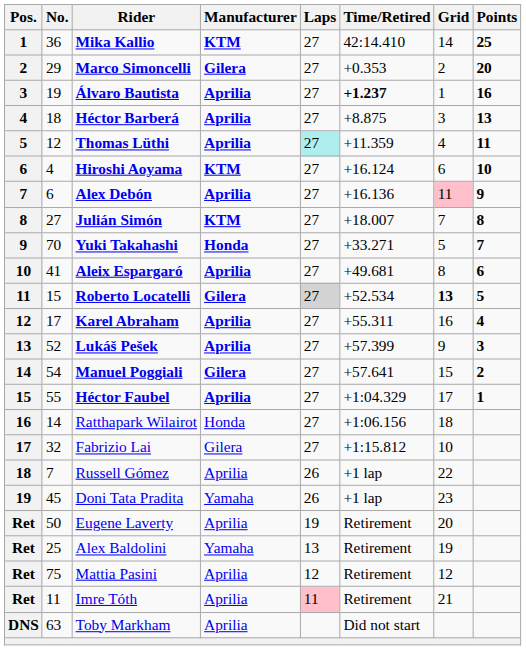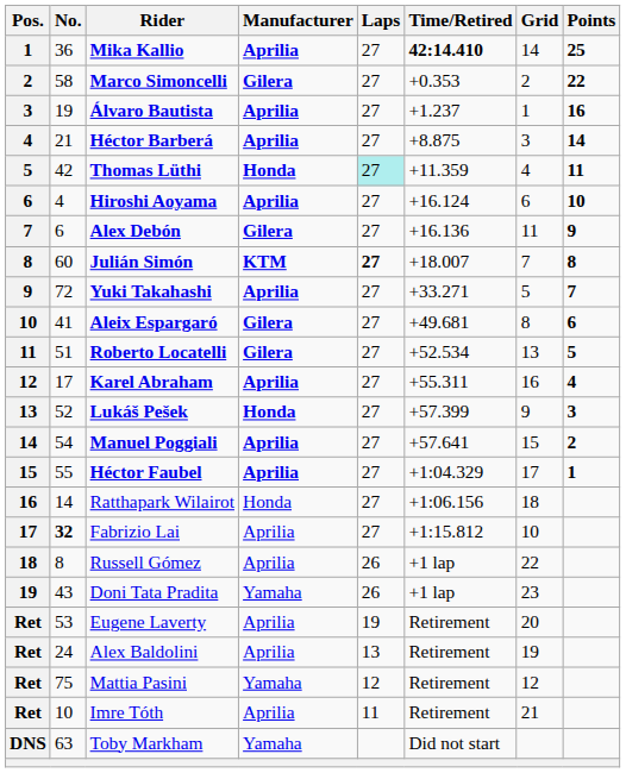Mika Kallio | Manufacturer: KTM -> Aprilia
Mika Kallio | Time/Retired: normal -> bold
Marco Simoncelli | No.: 29 -> 58
Marco Simoncelli | Points: 20 -> 22
Álvaro Bautista | Time/Retired: bold -> normal
Héctor Barberá | No.: 18 -> 21
Héctor Barberá | Points: 13 -> 14
Thomas Lüthi | No.: 12 -> 42
Thomas Lüthi | Manufacturer: Aprilia -> Honda
Hiroshi Aoyama | Manufacturer: KTM -> Aprilia
Alex Debón | Manufacturer: Aprilia -> Gilera
Alex Debón | Grid: pink background -> no background
Julián Simón | No.: 27 -> 60
Julián Simón | Laps: normal -> bold
Yuki Takahashi | No.: 70 -> 72
Yuki Takahashi | Manufacturer: Honda -> Aprilia
Aleix Espargaró | Manufacturer: Aprilia -> Gilera
Roberto Locatelli | No.: 15 -> 51
Roberto Locatelli | Laps: lightgrey background -> no background
Roberto Locatelli | Grid: bold -> normal
Lukáš Pešek | Manufacturer: Aprilia -> Honda
Manuel Poggiali | Manufacturer: Gilera -> Aprilia
Fabrizio Lai | No.: normal -> bold
Fabrizio Lai | Manufacturer: Gilera -> Aprilia
Russell Gómez | No.: 7 -> 8
Doni Tata Pradita | No.: 45 -> 43
Eugene Laverty | No.: 50 -> 53
Alex Baldolini | No.: 25 -> 24
Alex Baldolini | Manufacturer: Yamaha -> Aprilia
Mattia Pasini | Manufacturer: Aprilia -> Yamaha
Imre Tóth | No.: 11 -> 10
Imre Tóth | Laps: pink background -> no background
Toby Markham | Manufacturer: Aprilia -> Yamaha
